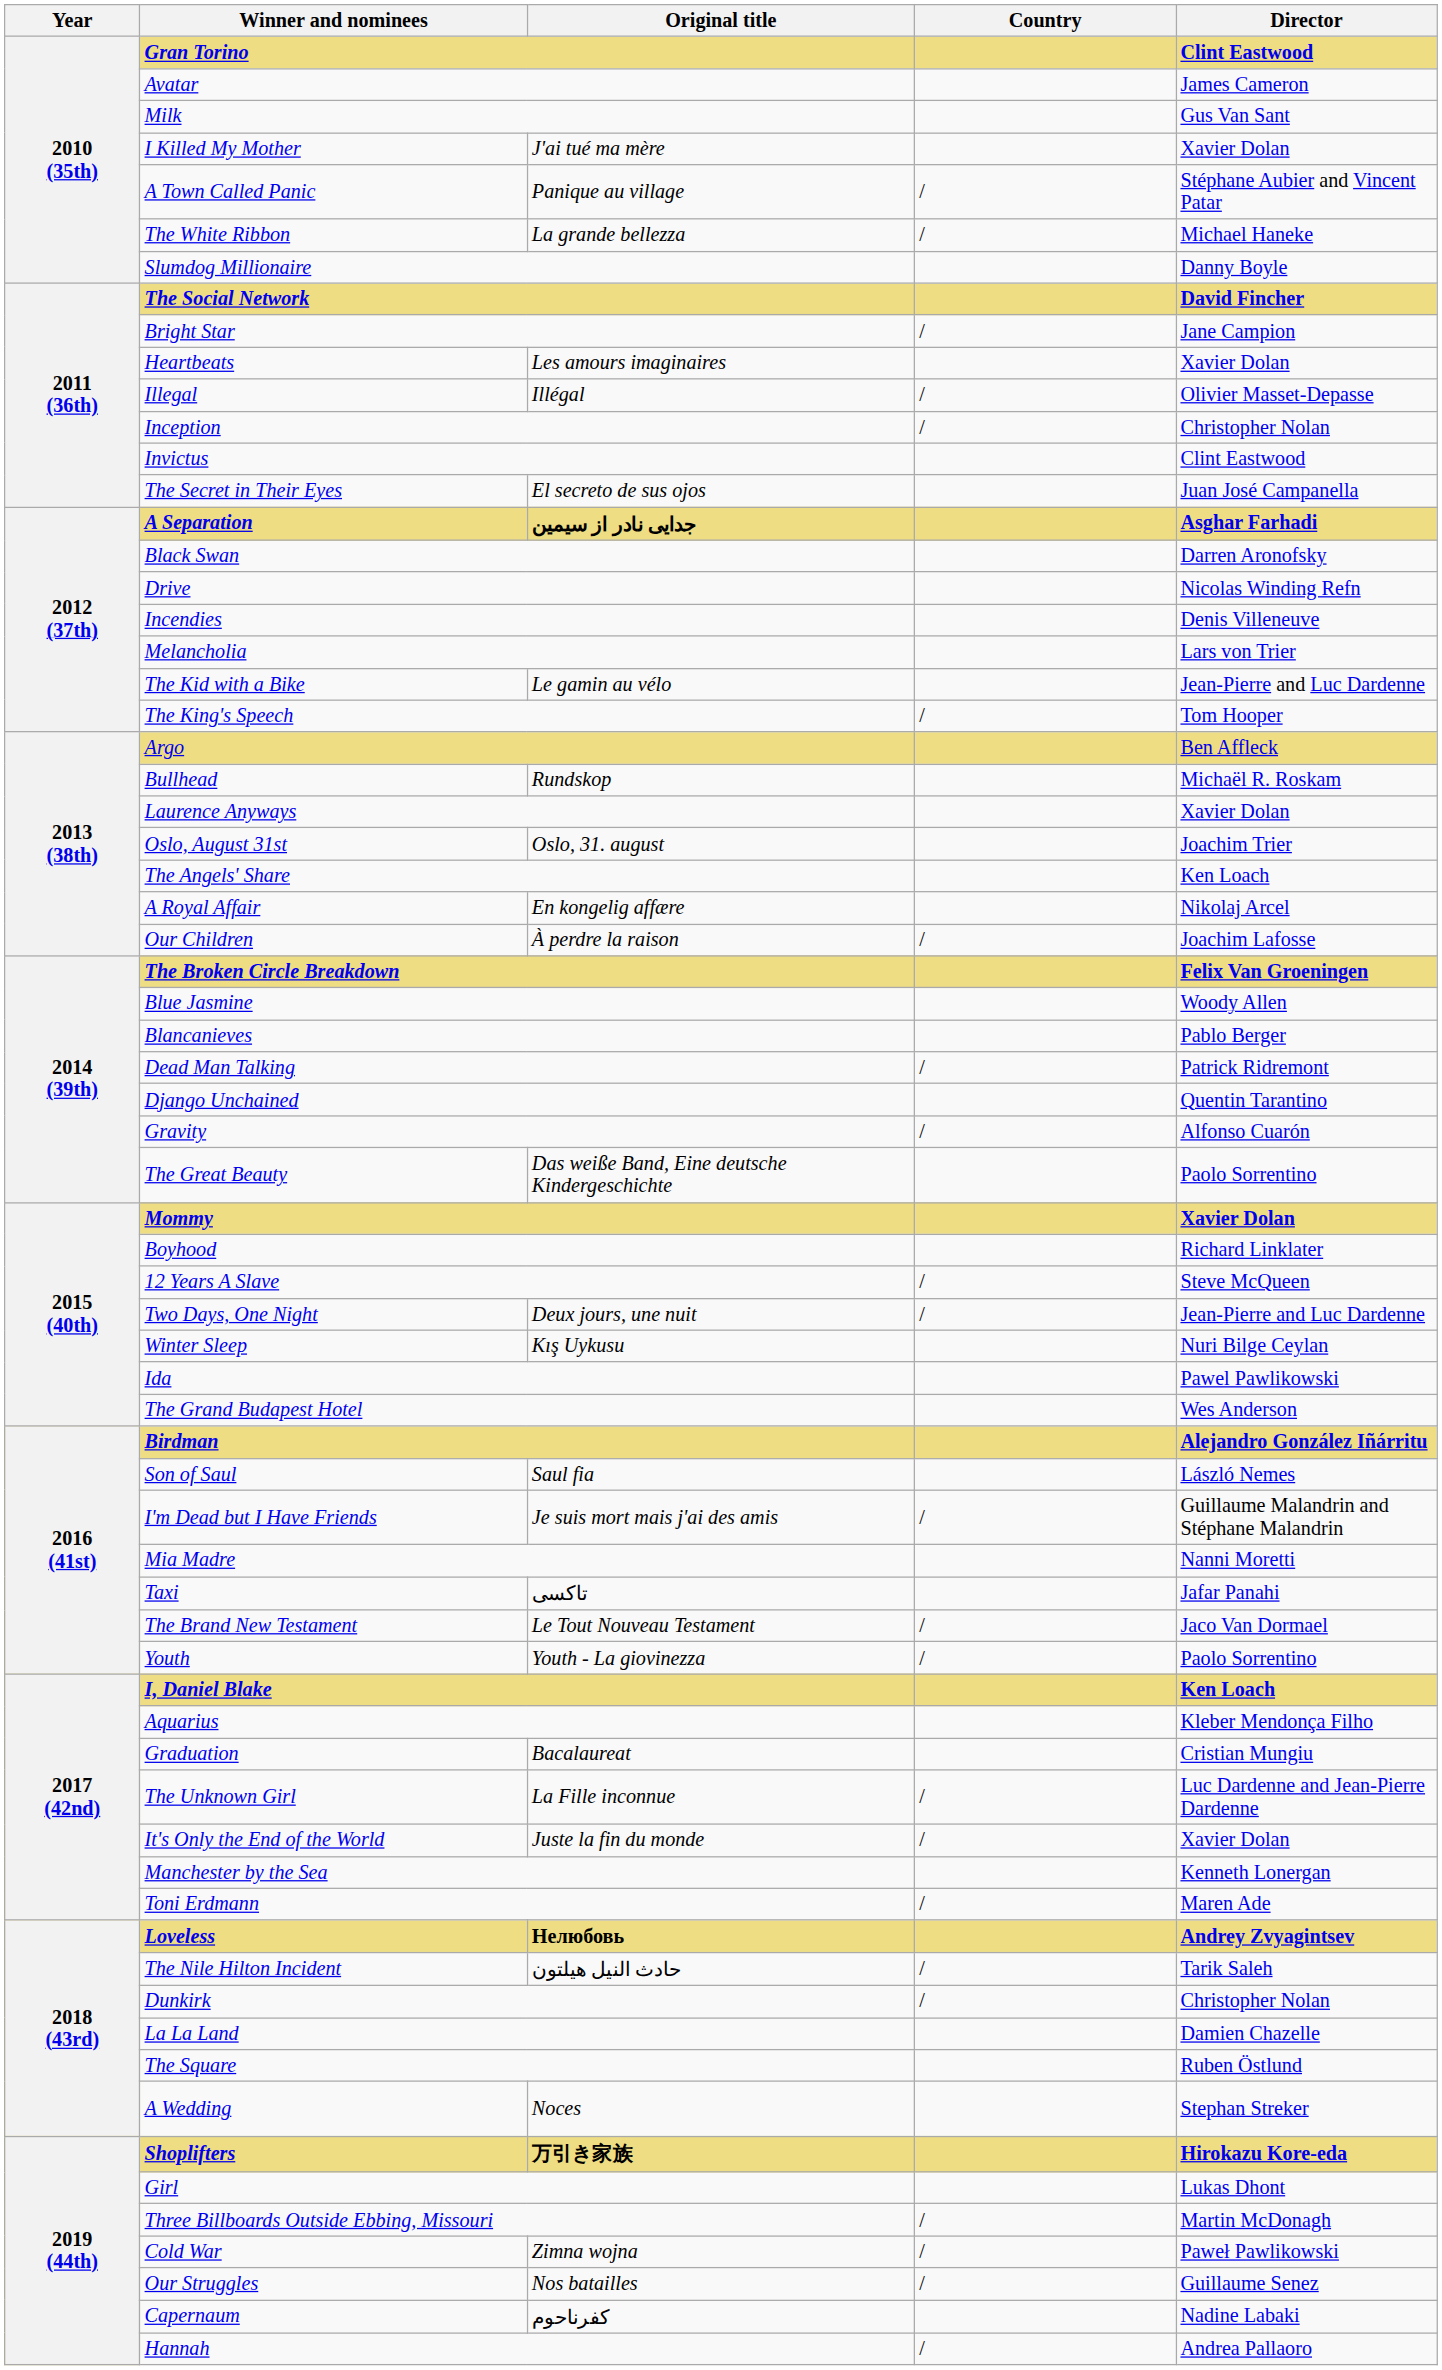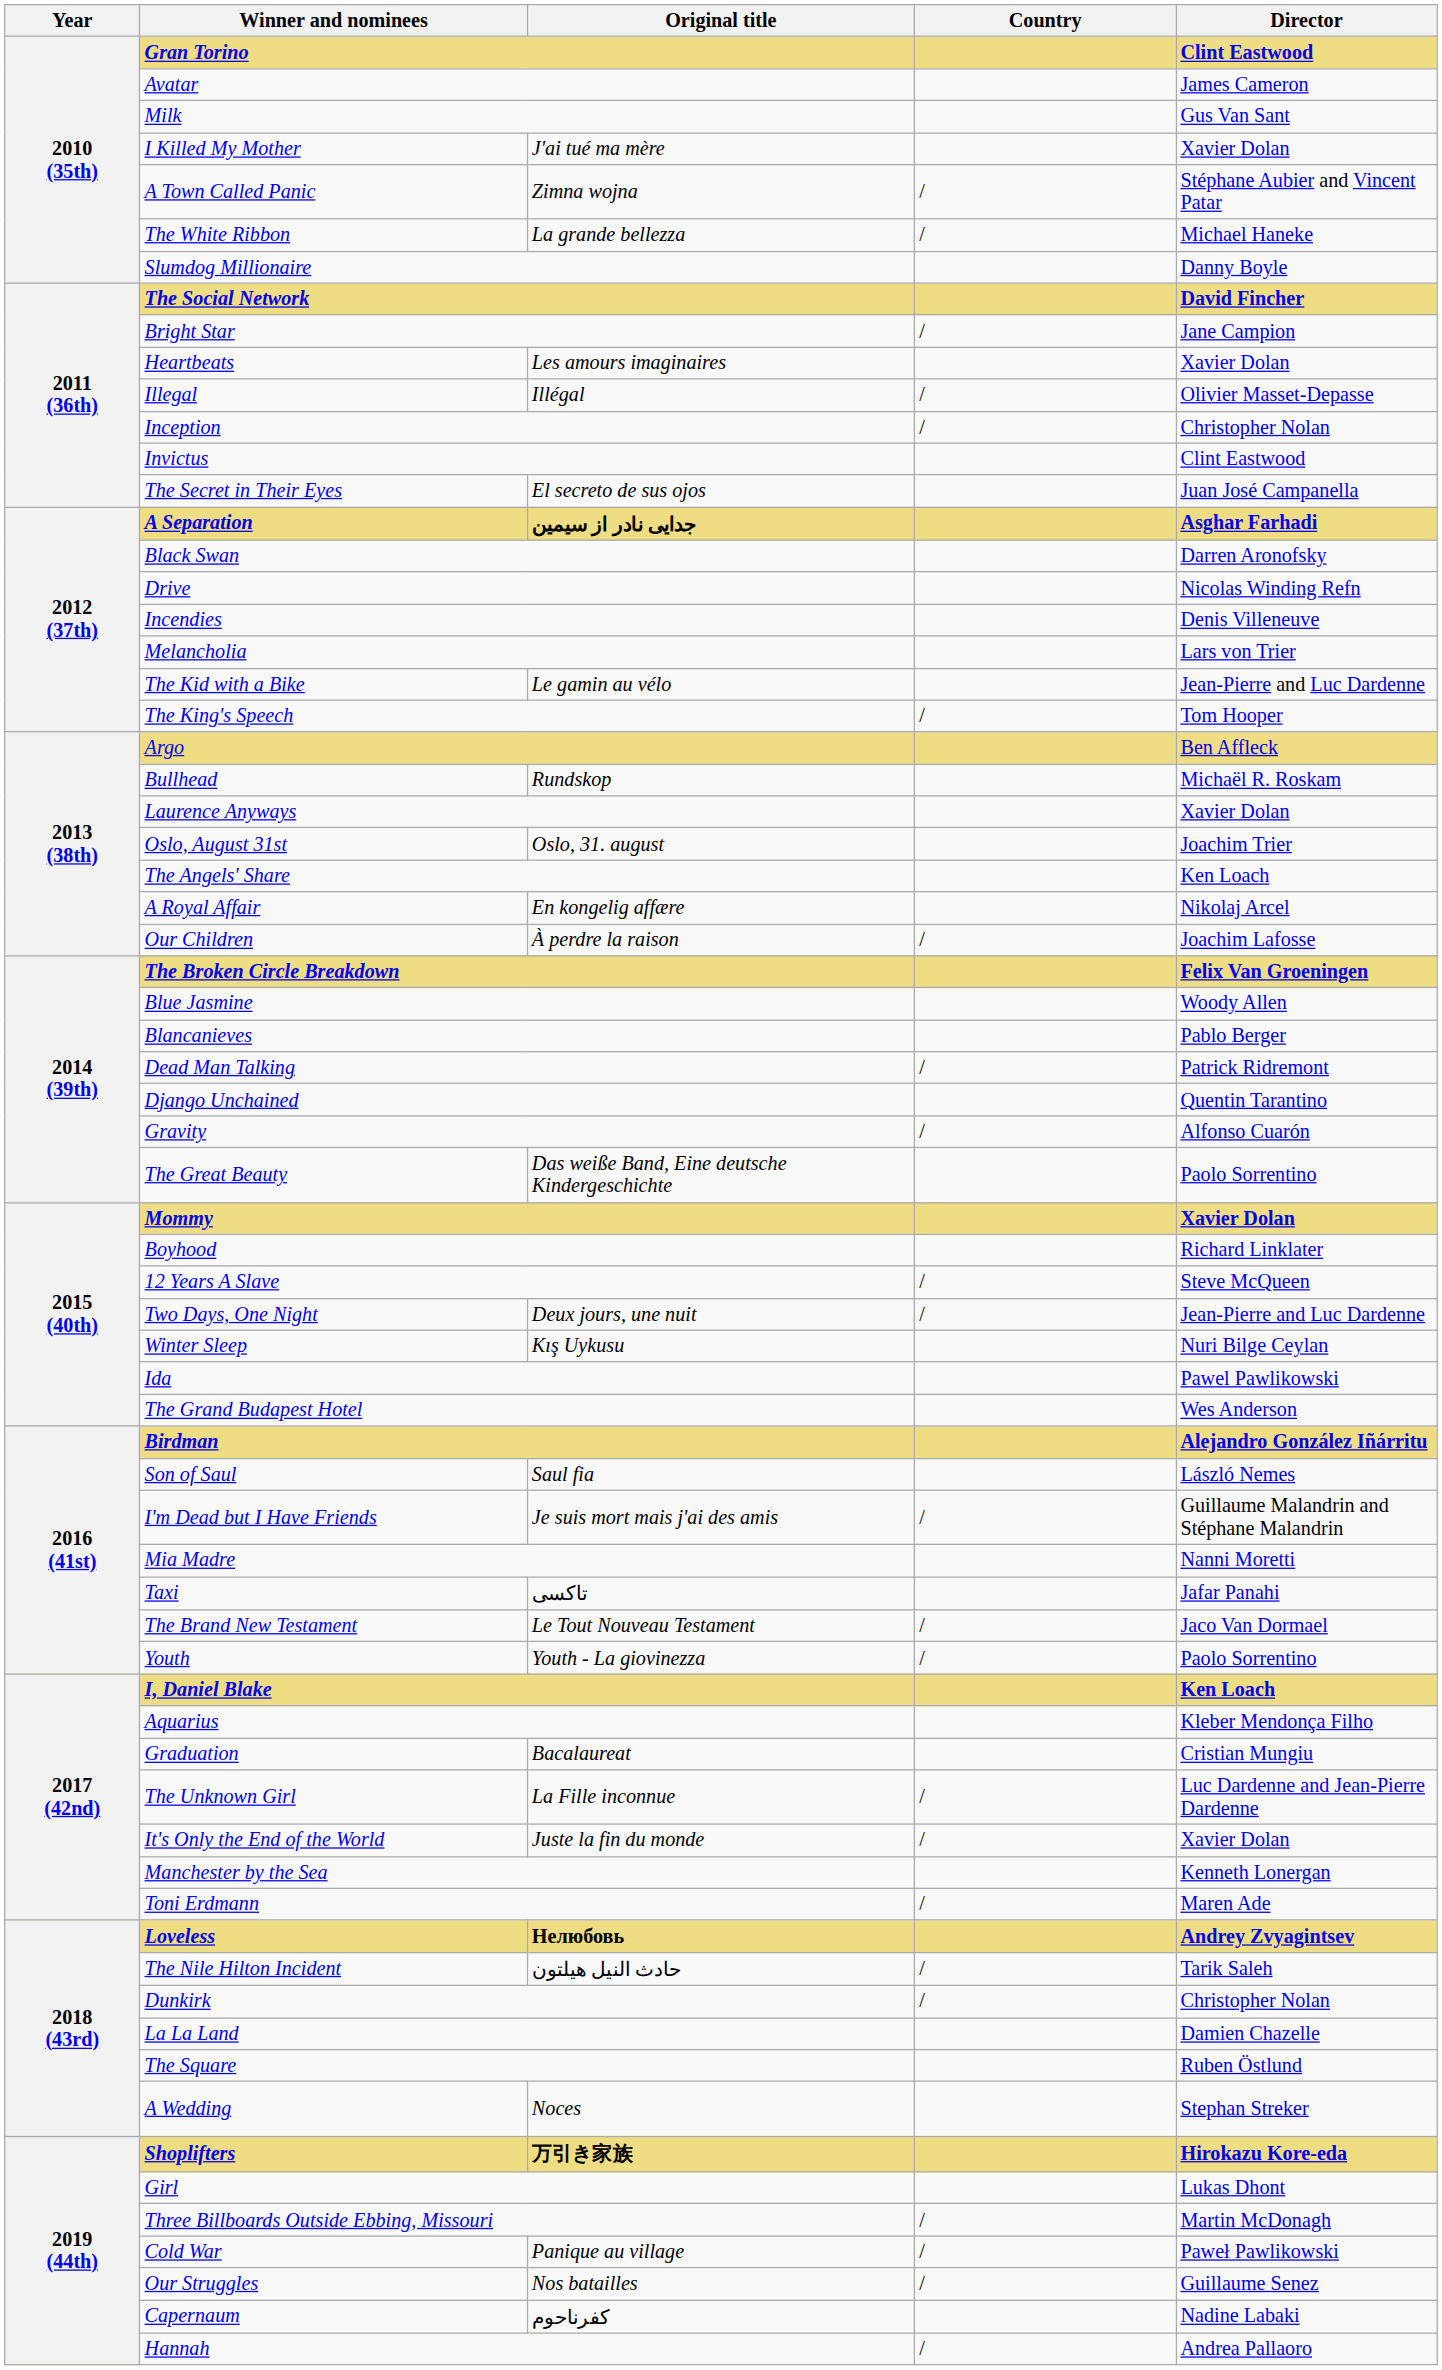A Town Called Panic | Original title: Panique au village -> Zimna wojna
Cold War | Original title: Zimna wojna -> Panique au village
